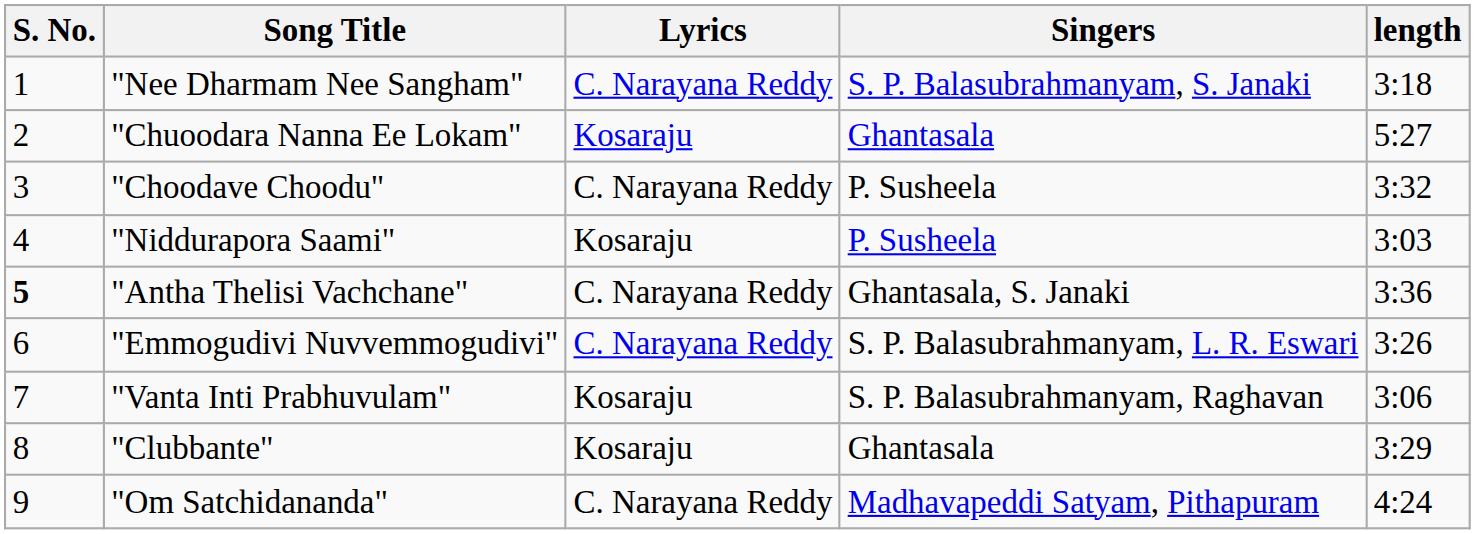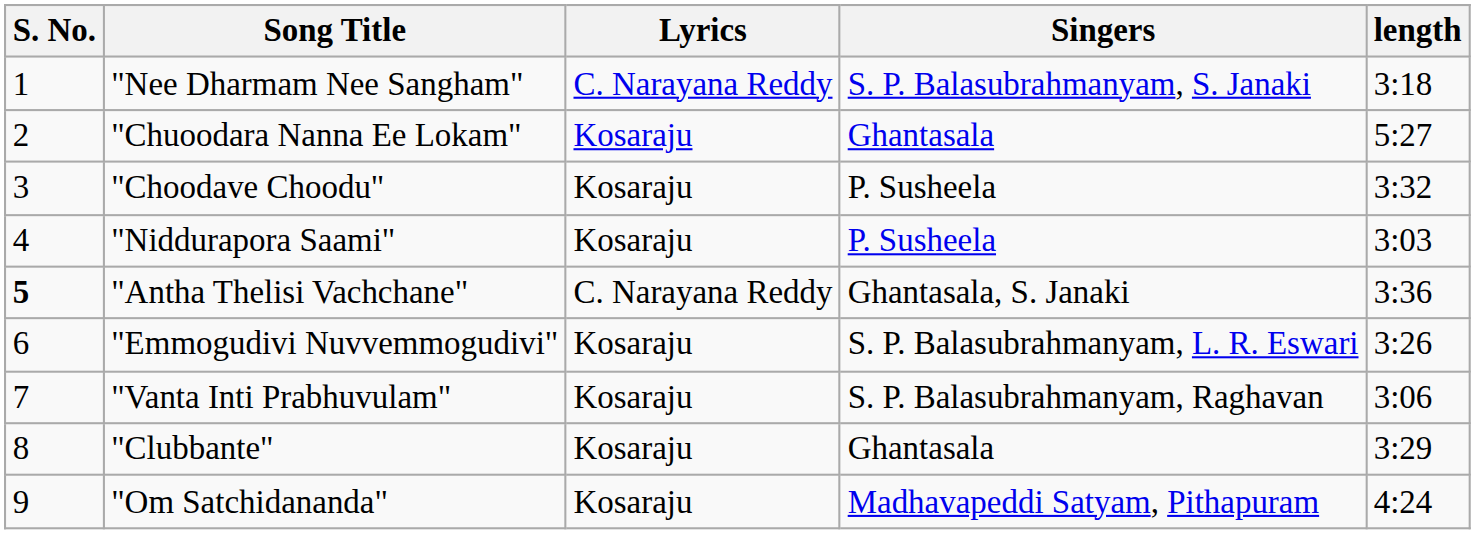"Choodave Choodu" | Lyrics: C. Narayana Reddy -> Kosaraju
"Emmogudivi Nuvvemmogudivi" | Lyrics: C. Narayana Reddy -> Kosaraju
"Om Satchidananda" | Lyrics: C. Narayana Reddy -> Kosaraju
